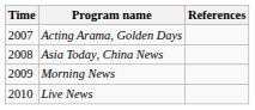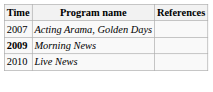- row: 2008 | Asia Today, China News
Morning News | Time: normal -> bold
